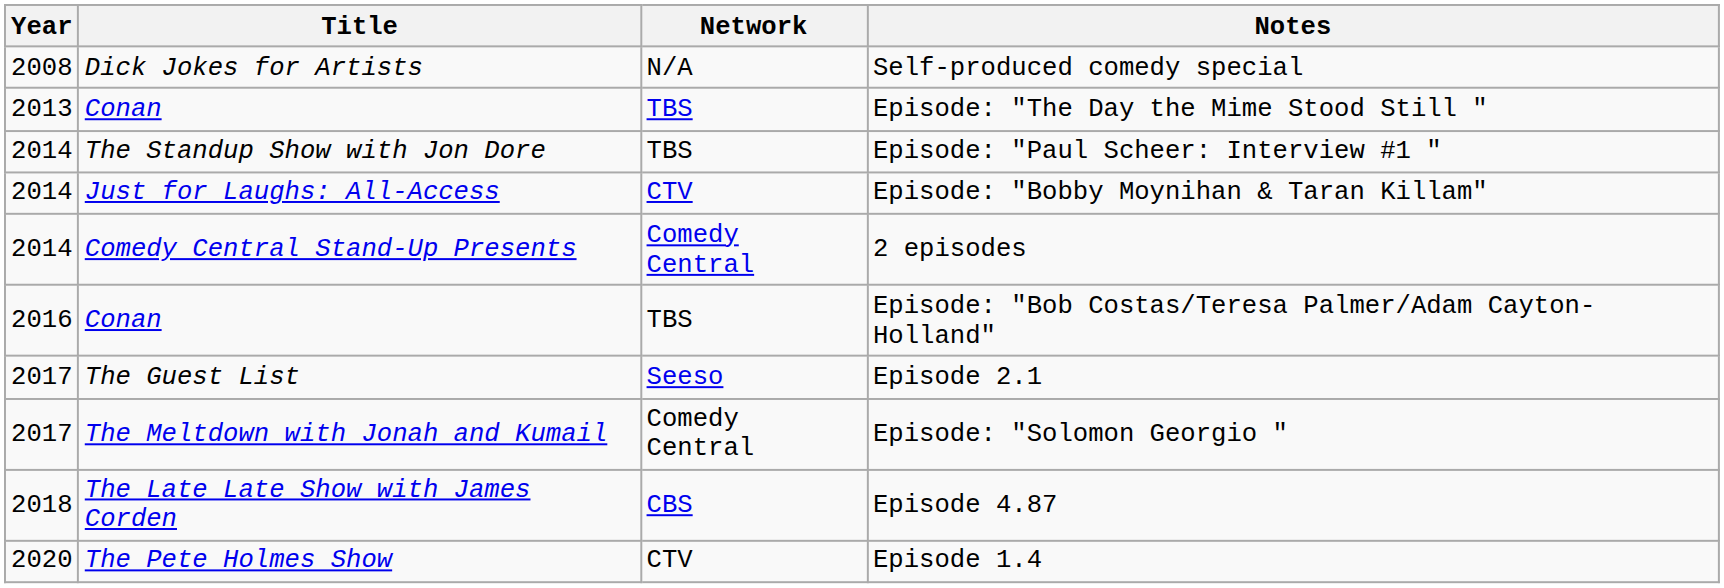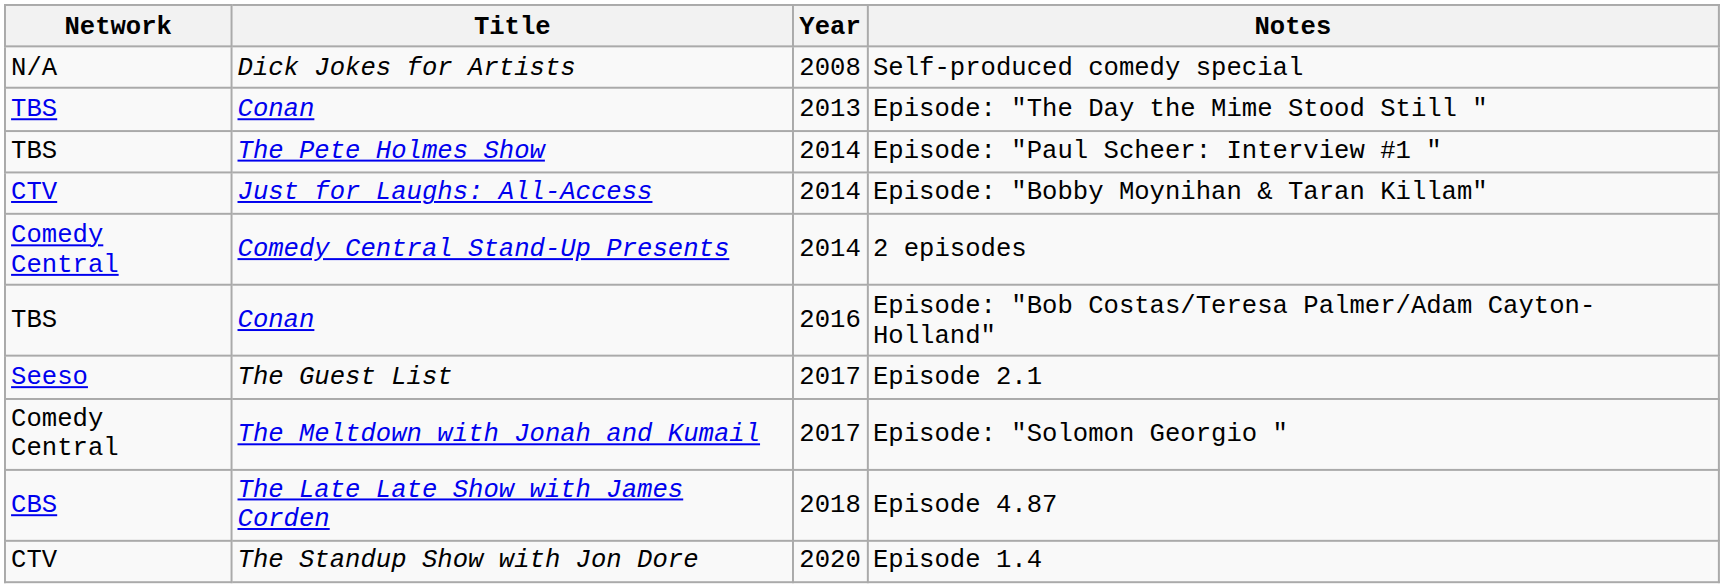columns swapped: Year <-> Network
Episode: "Paul Scheer: Interview #1 " | Title: The Standup Show with Jon Dore -> The Pete Holmes Show
Episode 1.4 | Title: The Pete Holmes Show -> The Standup Show with Jon Dore
